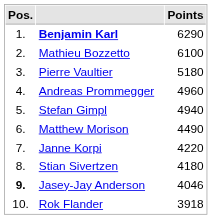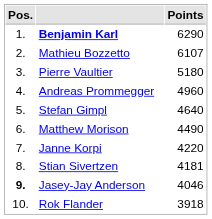Mathieu Bozzetto | Points: 6100 -> 6107
Stefan Gimpl | Points: 4940 -> 4640
Stian Sivertzen | Points: 4180 -> 4181
